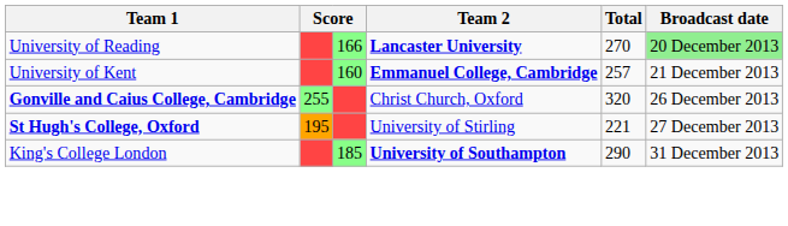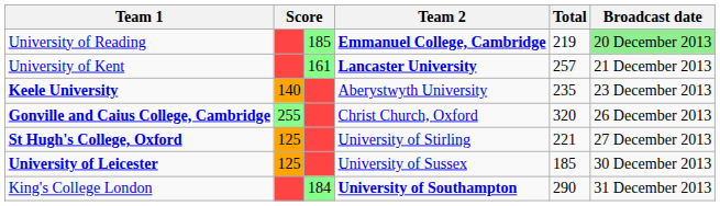University of Reading | column 3: 166 -> 185
University of Reading | Team 2: Lancaster University -> Emmanuel College, Cambridge
University of Reading | Total: 270 -> 219
University of Kent | column 3: 160 -> 161
University of Kent | Team 2: Emmanuel College, Cambridge -> Lancaster University
+ row: Keele University | 140 | Aberystwyth University | 235 | 23 December 2013
St Hugh's College, Oxford | column 2: 195 -> 125
+ row: University of Leicester | 125 | University of Sussex | 185 | 30 December 2013
King's College London | column 3: 185 -> 184
